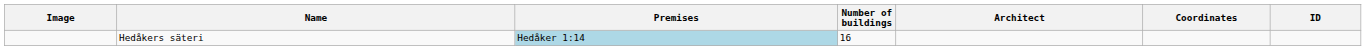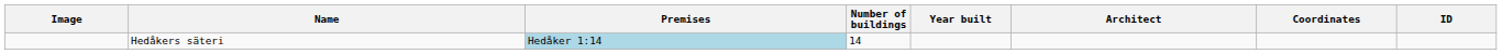+ column: Year built
Hedåkers säteri | Number of buildings: 16 -> 14
